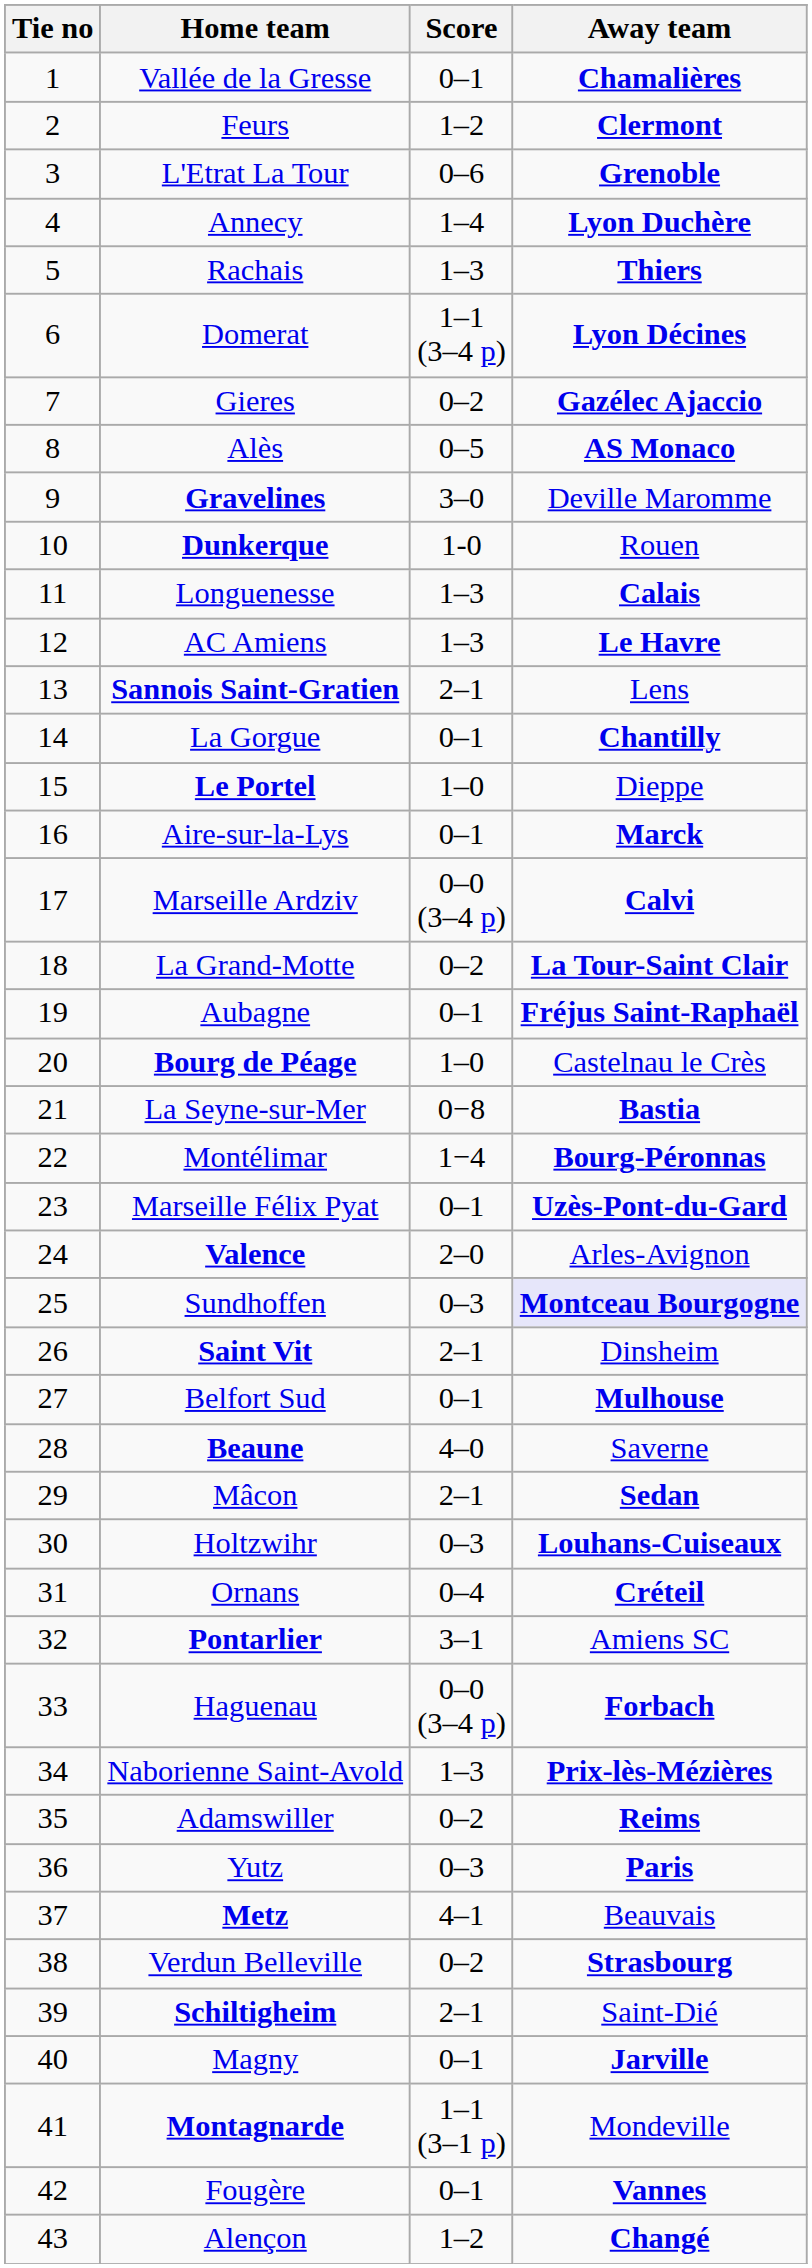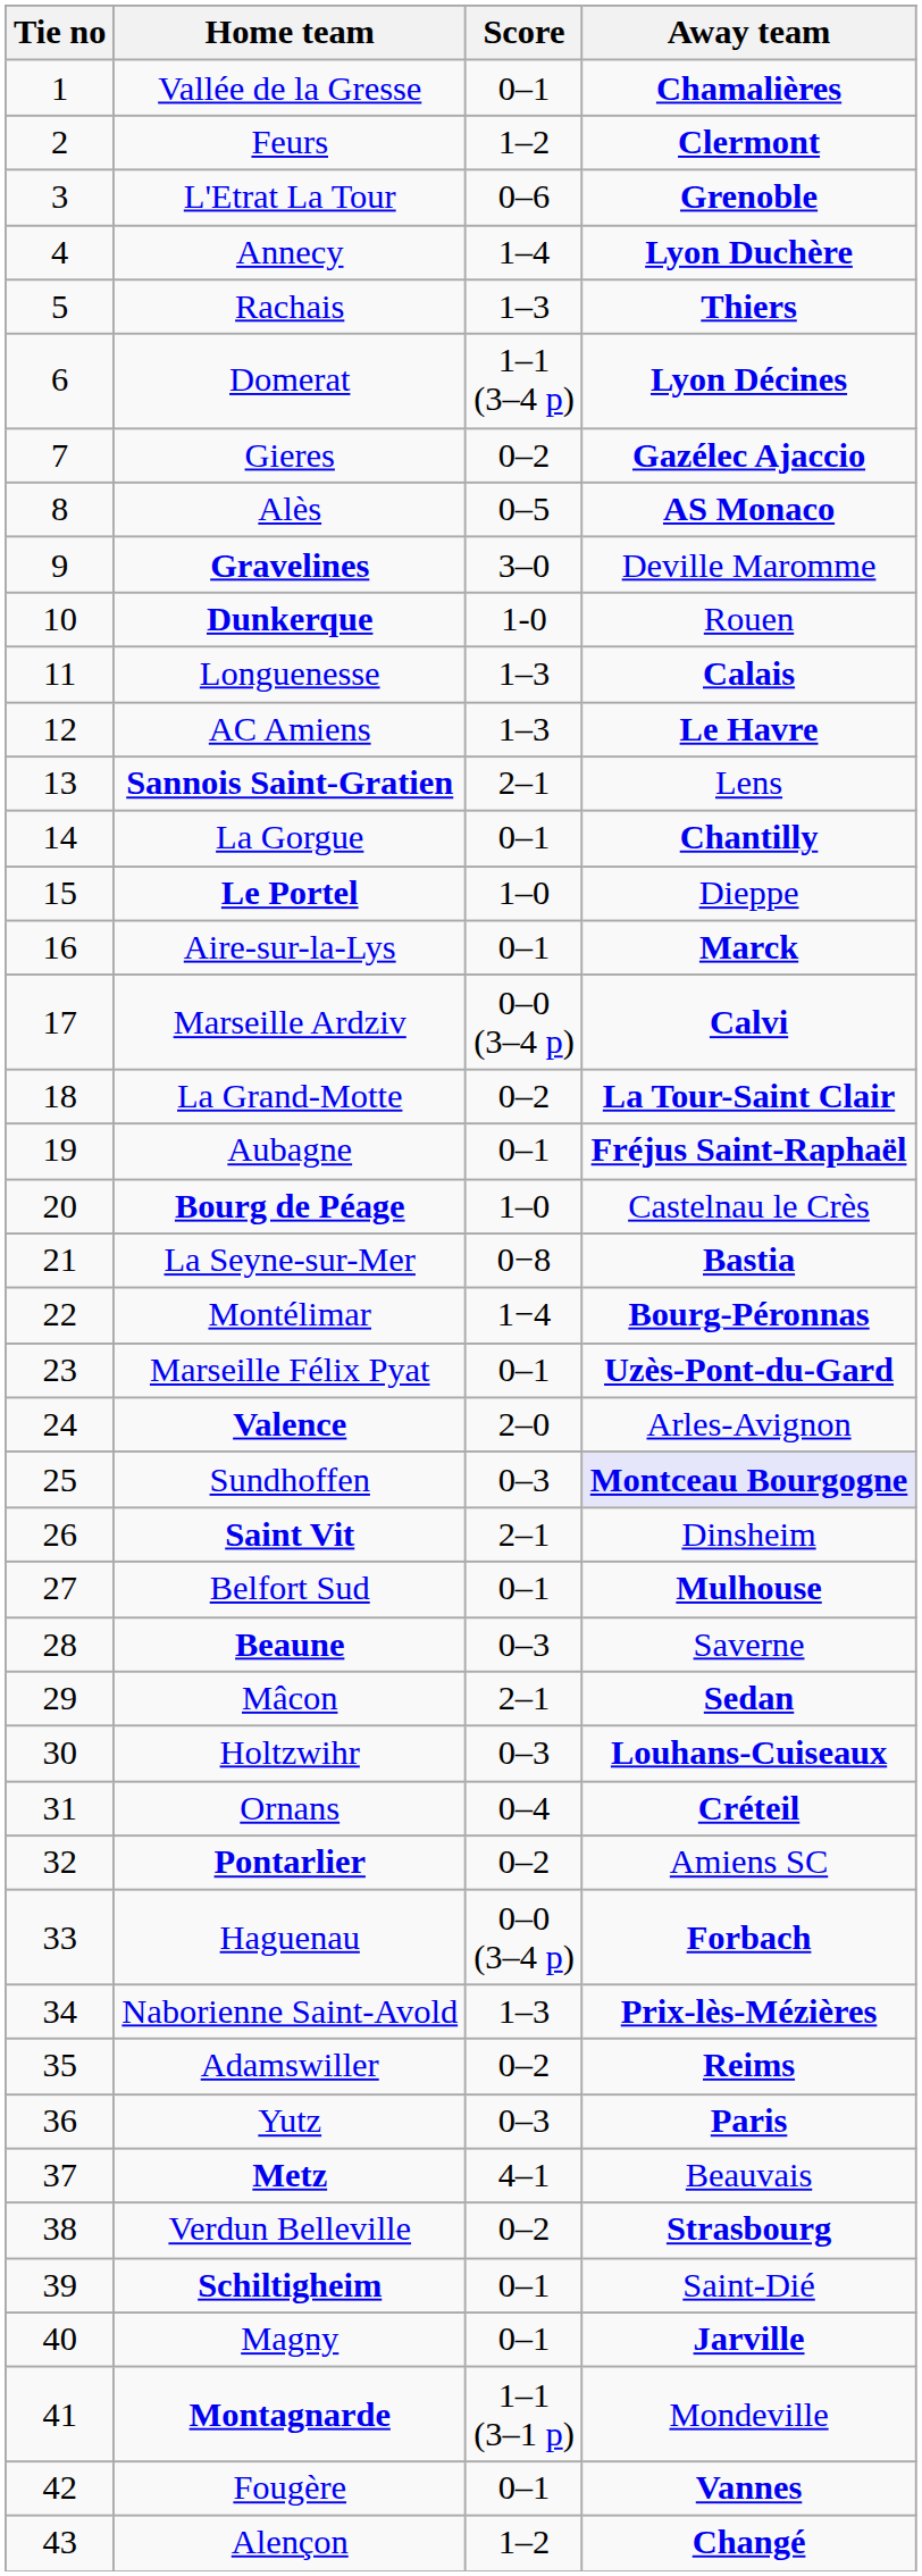Beaune | Score: 4–0 -> 0–3
Pontarlier | Score: 3–1 -> 0–2
Schiltigheim | Score: 2–1 -> 0–1
